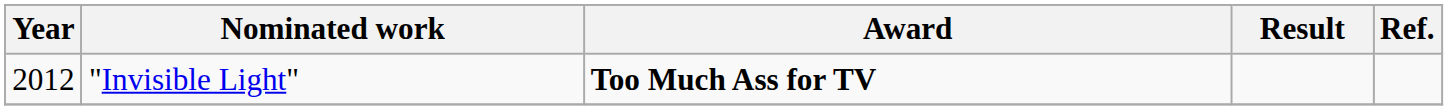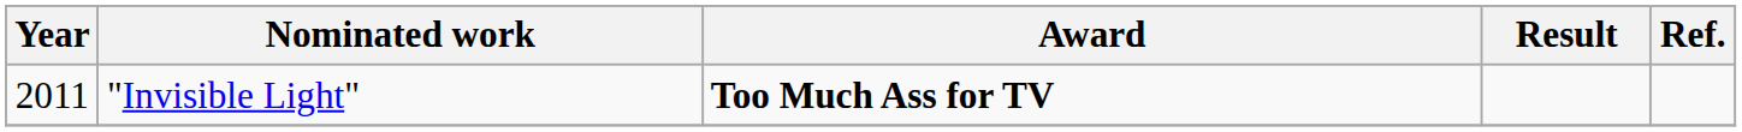"Invisible Light" | Year: 2012 -> 2011
